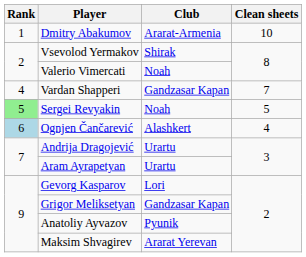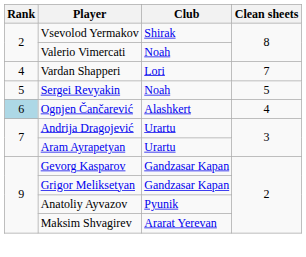- row: 1 | Dmitry Abakumov | Ararat-Armenia | 10
Vardan Shapperi | Club: Gandzasar Kapan -> Lori
Sergei Revyakin | Rank: lightgreen background -> no background
Gevorg Kasparov | Club: Lori -> Gandzasar Kapan
